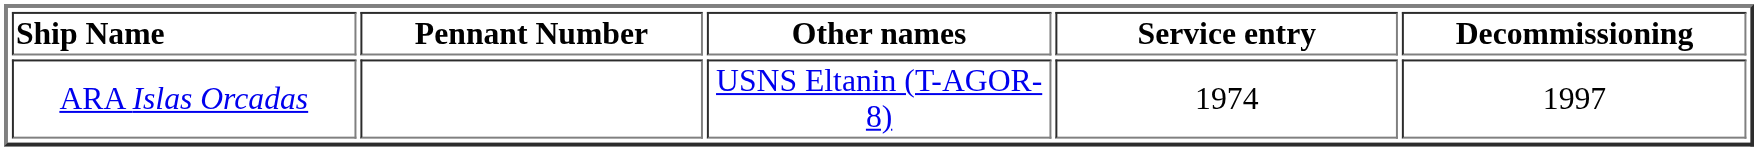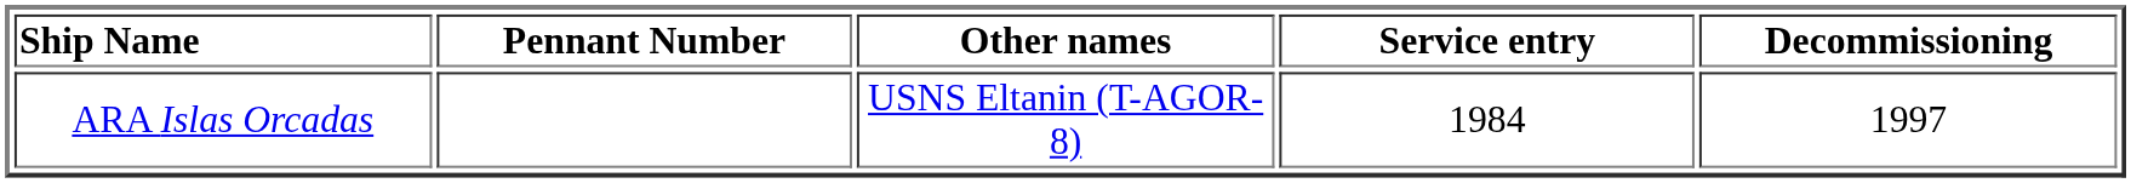ARA Islas Orcadas | Service entry: 1974 -> 1984
